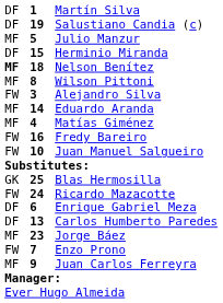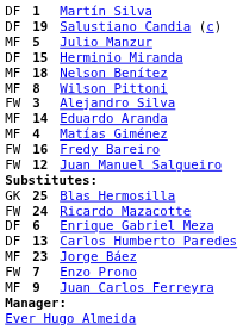Nelson Benítez | column 1: bold -> normal
Juan Manuel Salgueiro | column 2: 10 -> 12
